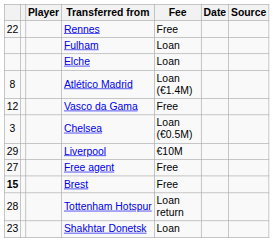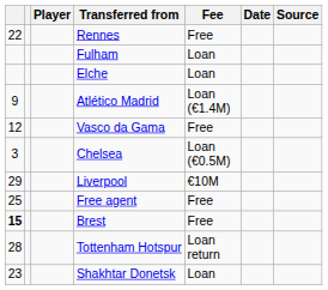Atlético Madrid | column 1: 8 -> 9
Free agent | column 1: 27 -> 25
